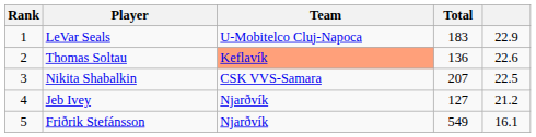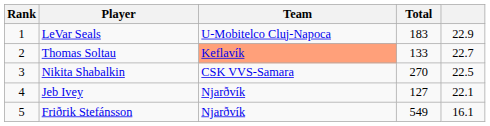Thomas Soltau | Total: 136 -> 133
Thomas Soltau | column 5: 22.6 -> 22.7
Nikita Shabalkin | Total: 207 -> 270
Jeb Ivey | column 5: 21.2 -> 22.1
